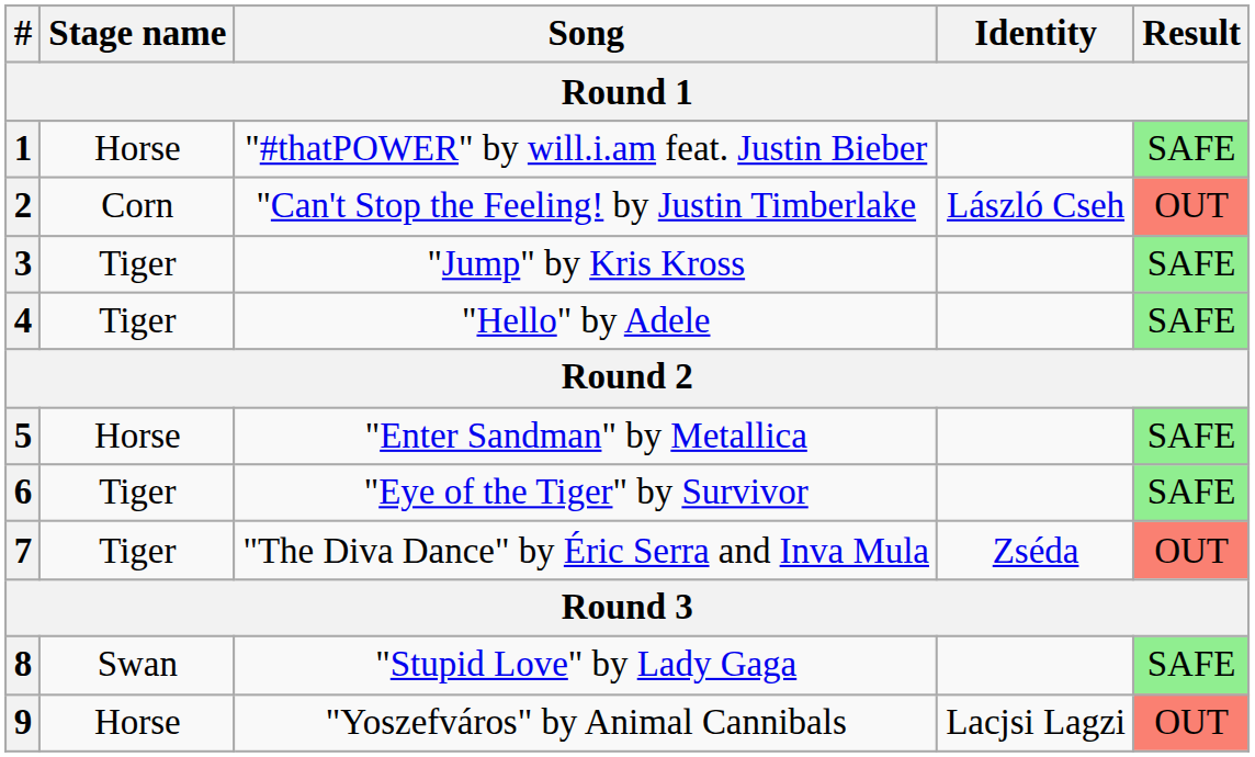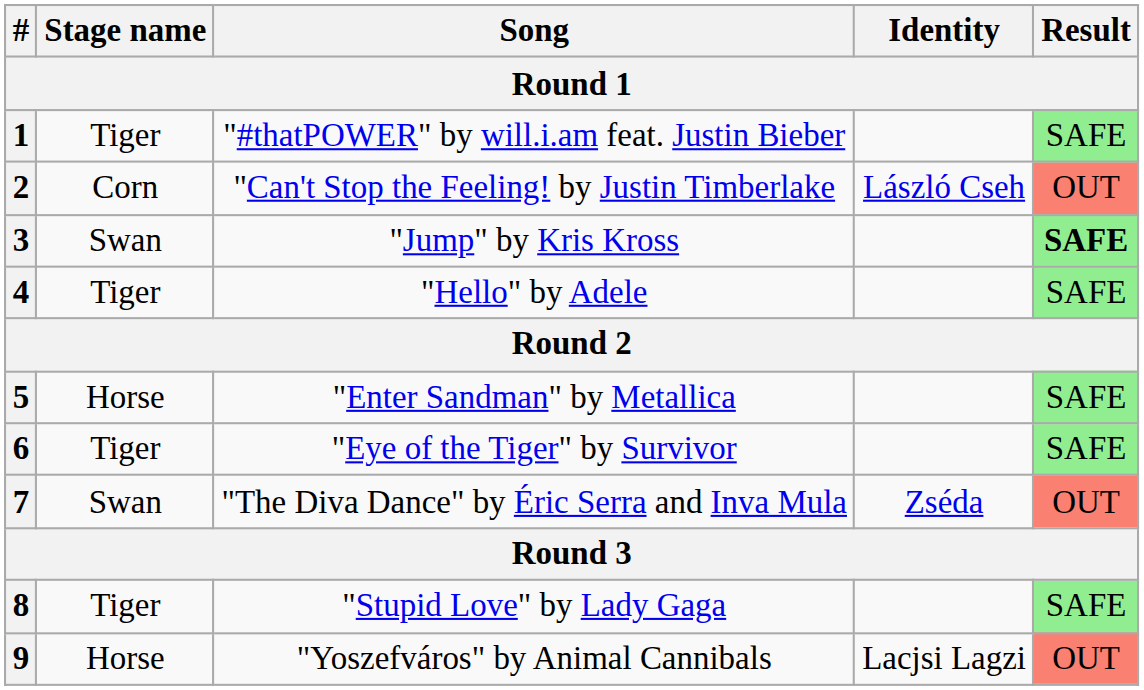1 | Stage name: Horse -> Tiger
3 | Stage name: Tiger -> Swan
3 | Result: normal -> bold
7 | Stage name: Tiger -> Swan
8 | Stage name: Swan -> Tiger
